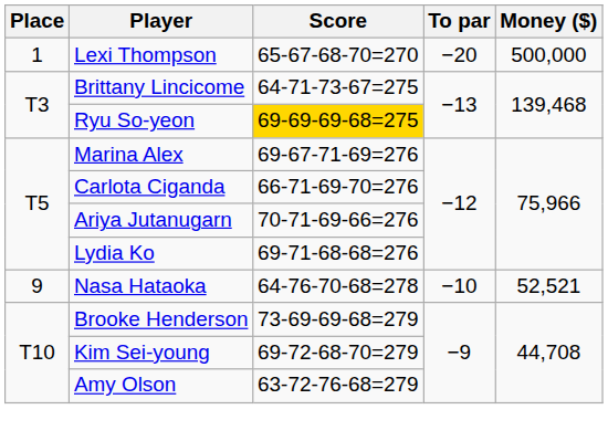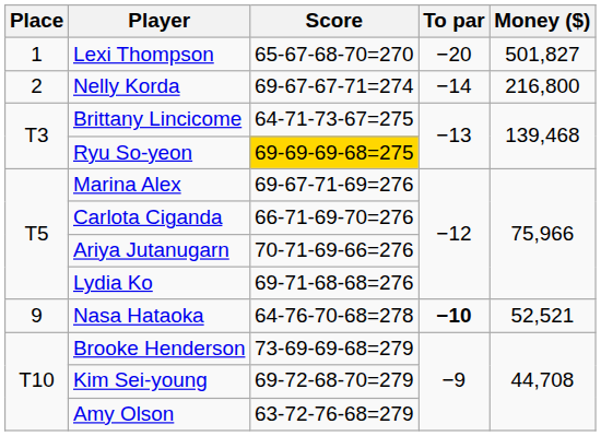Lexi Thompson | Money ($): 500,000 -> 501,827
+ row: 2 | Nelly Korda | 69-67-67-71=274 | −14 | 216,800
Nasa Hataoka | To par: normal -> bold
